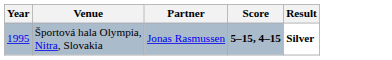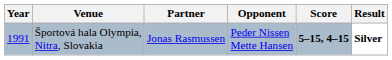+ column: Opponent | Peder Nissen Mette Hansen
Športová hala Olympia, Nitra, Slovakia | Year: 1995 -> 1991
